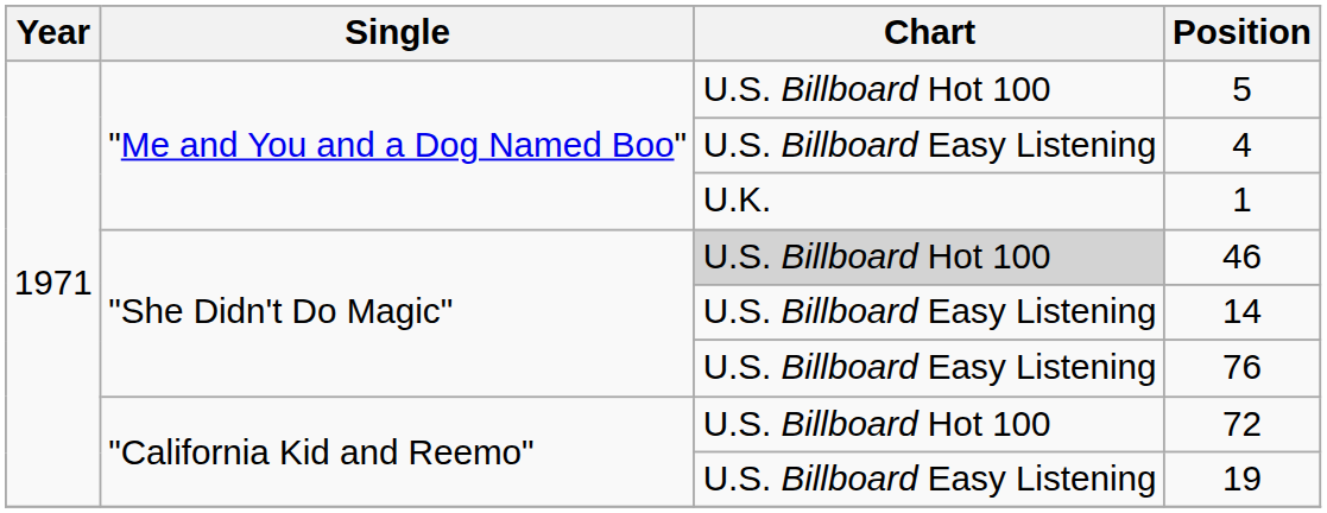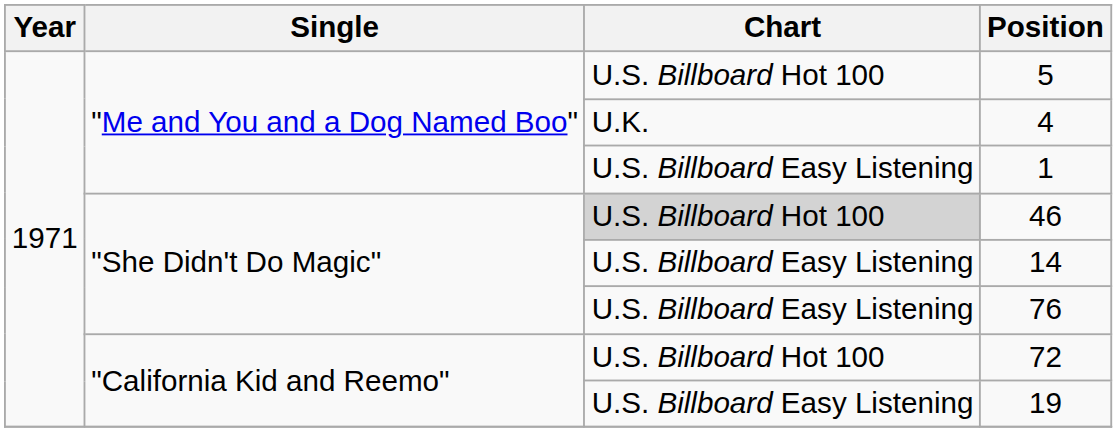4 | Chart: U.S. Billboard Easy Listening -> U.K.
1 | Chart: U.K. -> U.S. Billboard Easy Listening
